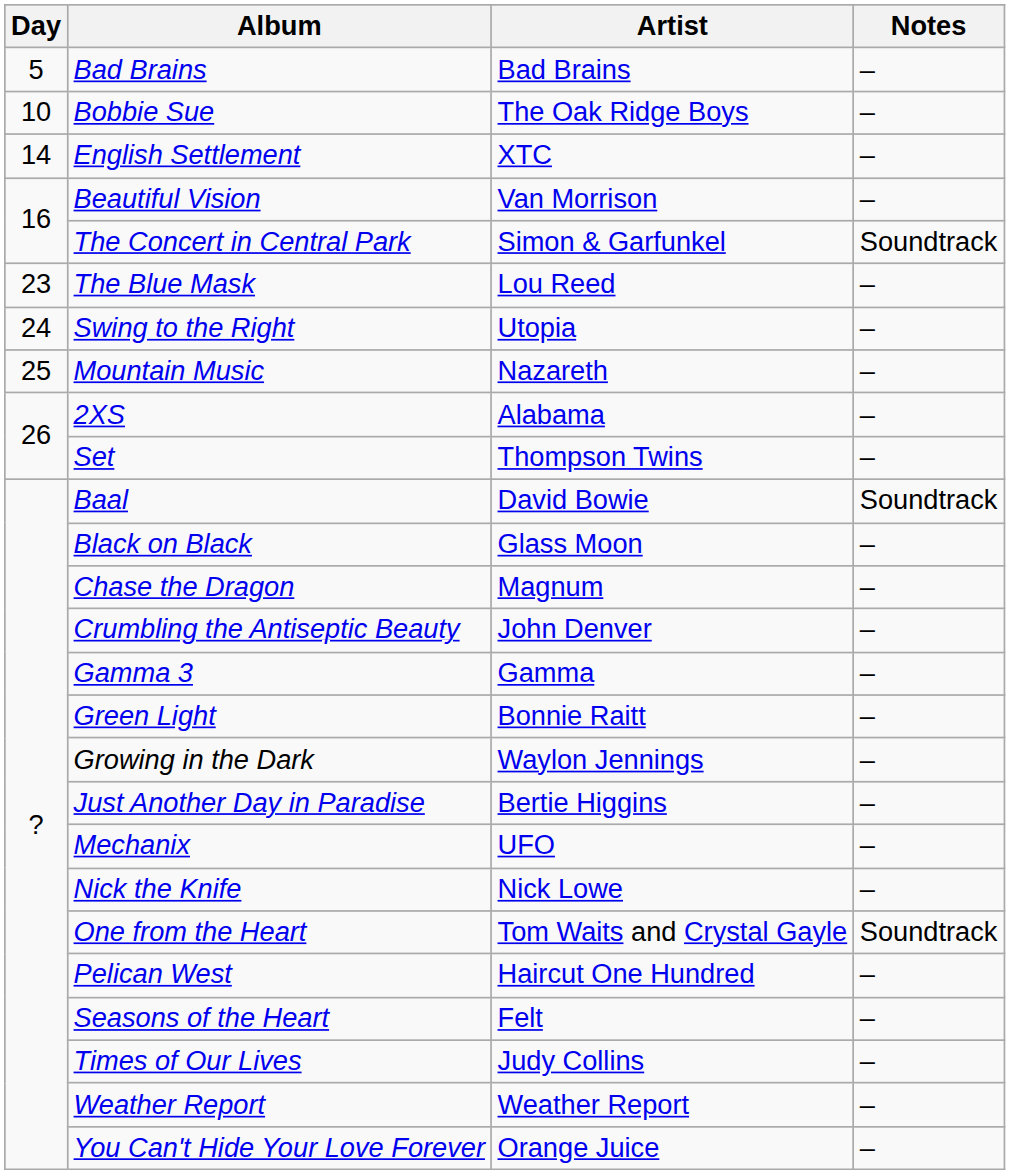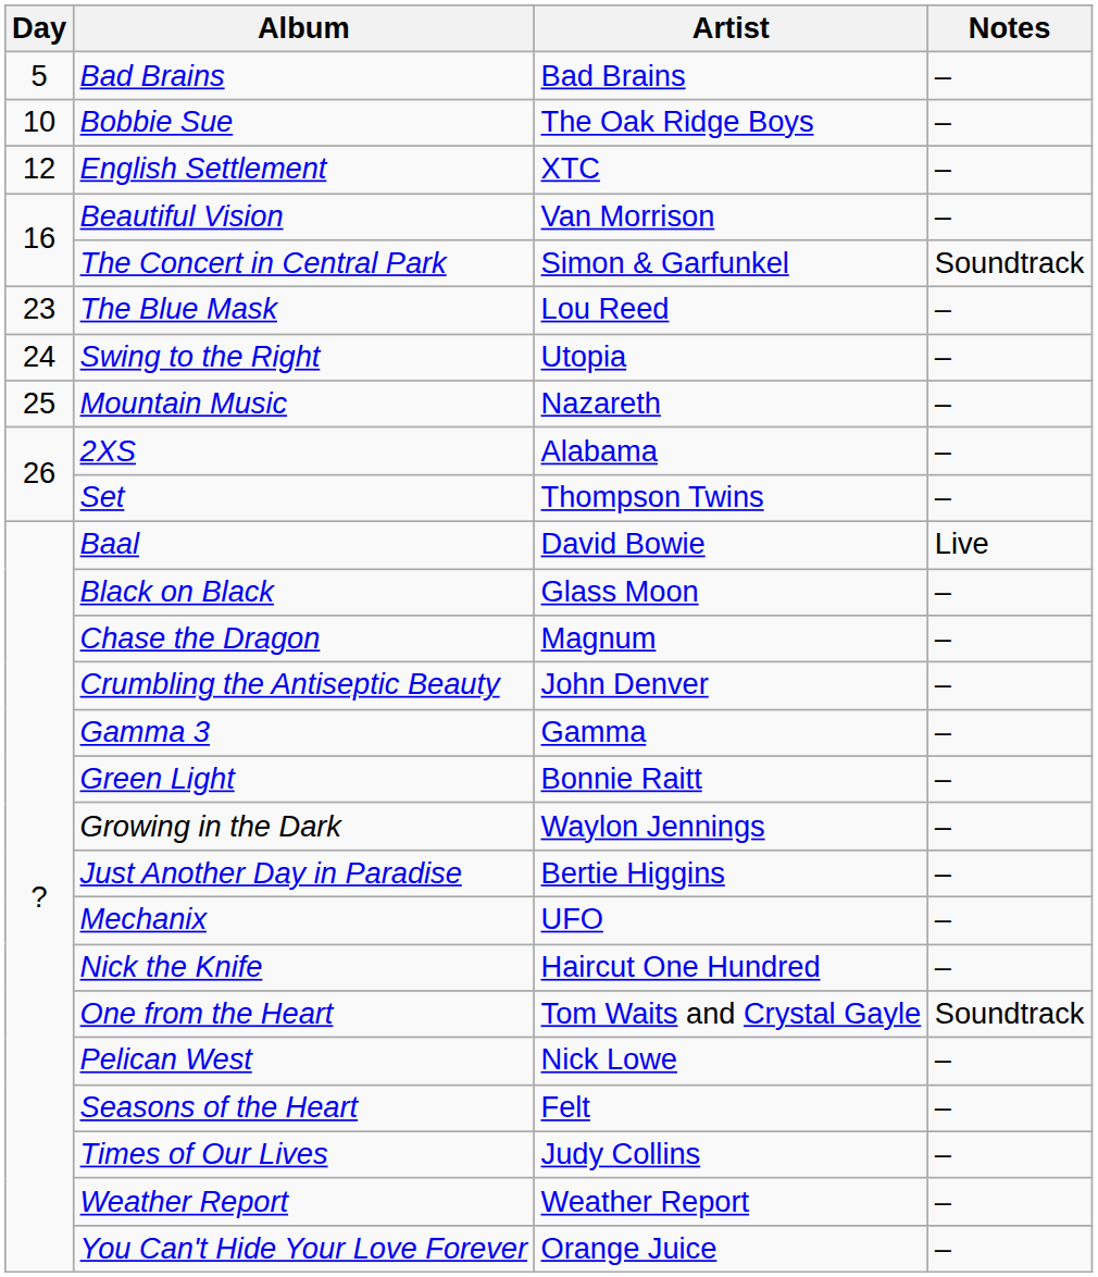English Settlement | Day: 14 -> 12
Baal | Notes: Soundtrack -> Live
Nick the Knife | Artist: Nick Lowe -> Haircut One Hundred
Pelican West | Artist: Haircut One Hundred -> Nick Lowe
